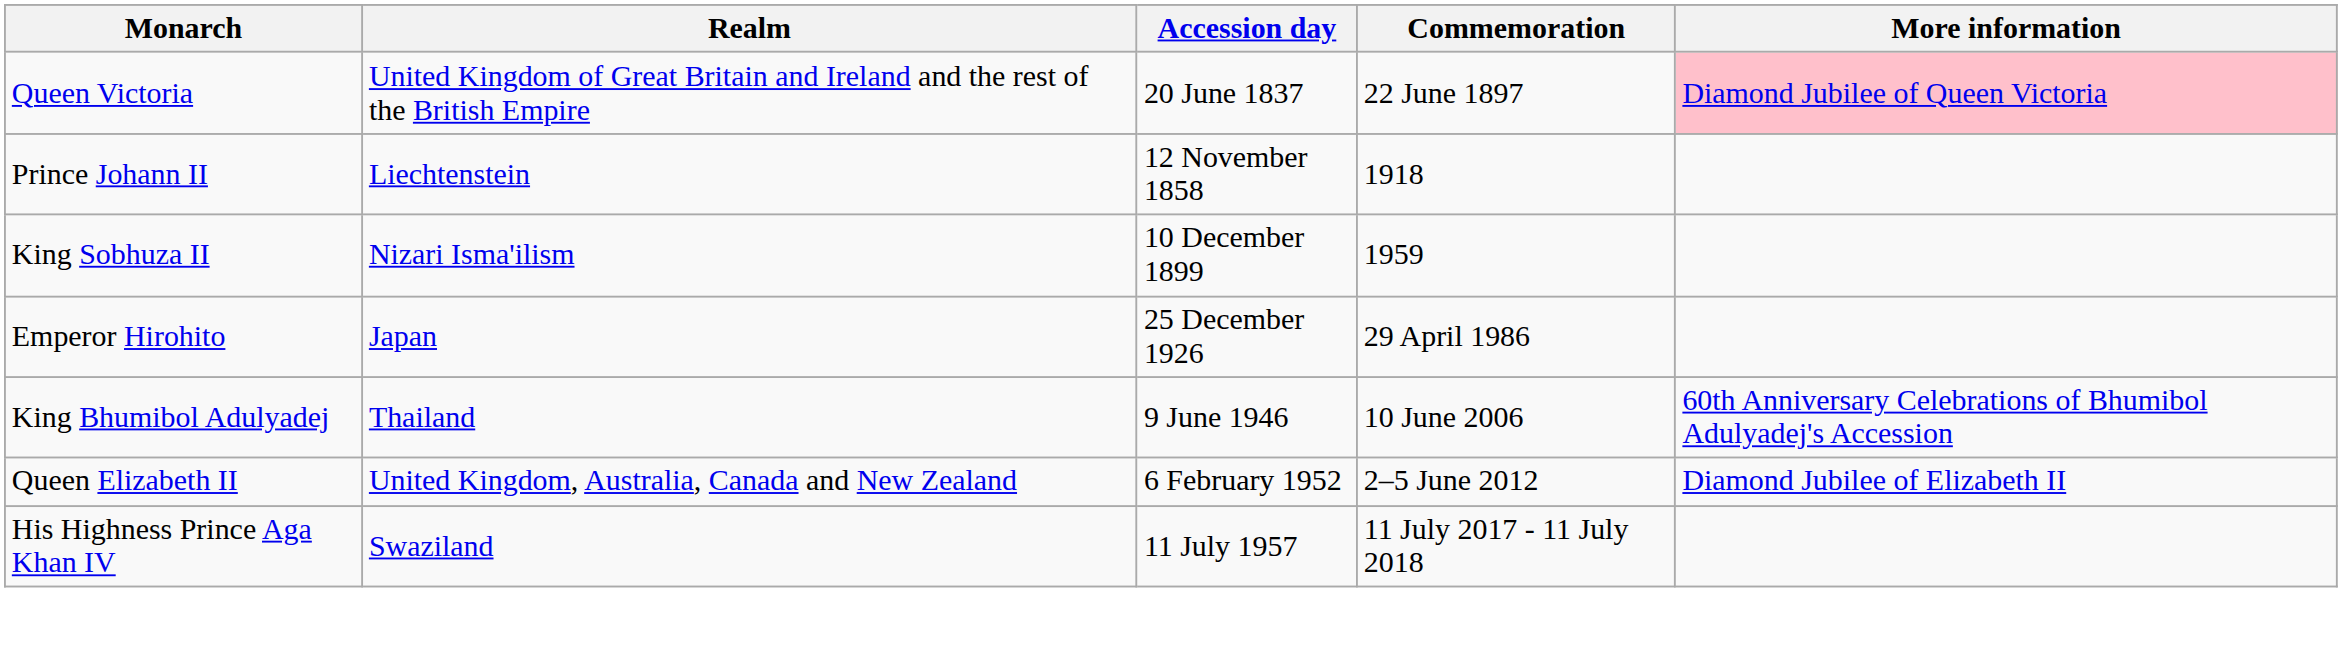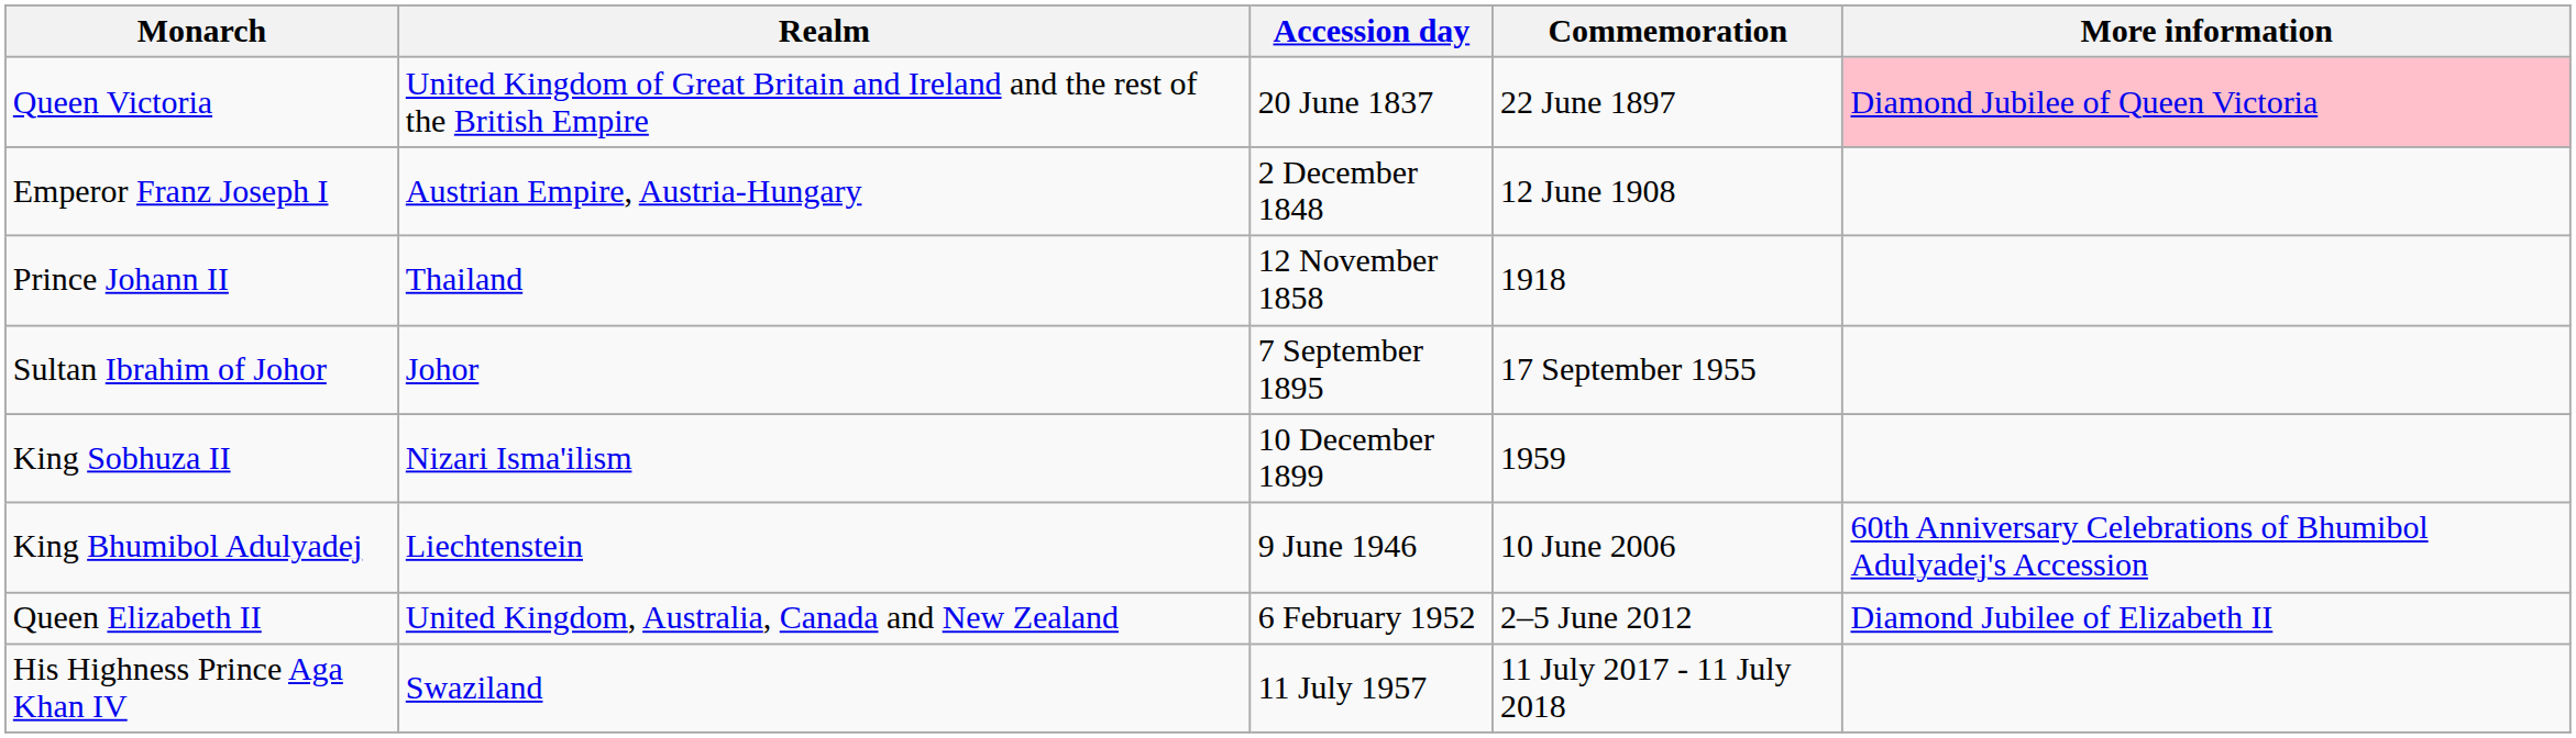+ row: Emperor Franz Joseph I | Austrian Empire, Austria-Hungary | 2 December 1848 | 12 June 1908
Prince Johann II | Realm: Liechtenstein -> Thailand
+ row: Sultan Ibrahim of Johor | Johor | 7 September 1895 | 17 September 1955
- row: Emperor Hirohito | Japan | 25 December 1926 | 29 April 1986
King Bhumibol Adulyadej | Realm: Thailand -> Liechtenstein
